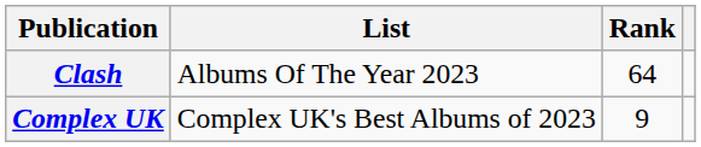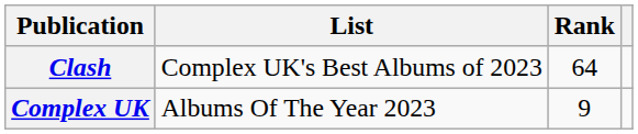Clash | List: Albums Of The Year 2023 -> Complex UK's Best Albums of 2023
Complex UK | List: Complex UK's Best Albums of 2023 -> Albums Of The Year 2023
